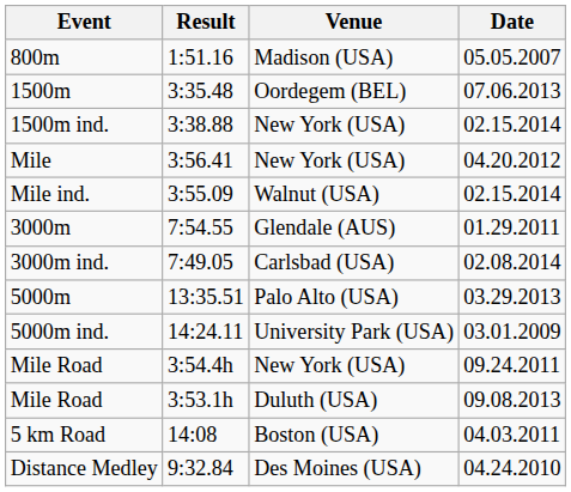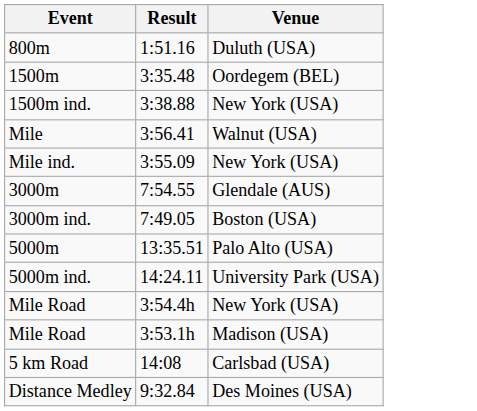- column: Date | 05.05.2007 | 07.06.2013 | 02.15.2014 | 04.20.2012 | 02.15.2014 | 01.29.2011 | 02.08.2014 | 03.29.2013 | 03.01.2009 | 09.24.2011 | 09.08.2013 | 04.03.2011 | 04.24.2010
800m | Venue: Madison (USA) -> Duluth (USA)
Mile | Venue: New York (USA) -> Walnut (USA)
Mile ind. | Venue: Walnut (USA) -> New York (USA)
3000m ind. | Venue: Carlsbad (USA) -> Boston (USA)
Mile Road / 3:53.1h | Venue: Duluth (USA) -> Madison (USA)
5 km Road | Venue: Boston (USA) -> Carlsbad (USA)
